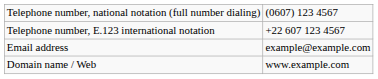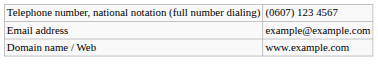- row: Telephone number, E.123 international notation | +22 607 123 4567
